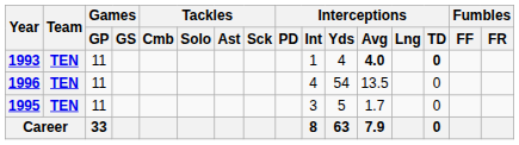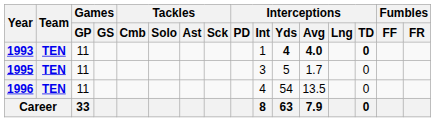1993 | Interceptions / Yds: normal -> bold
rows swapped: 1995 <-> 1996
